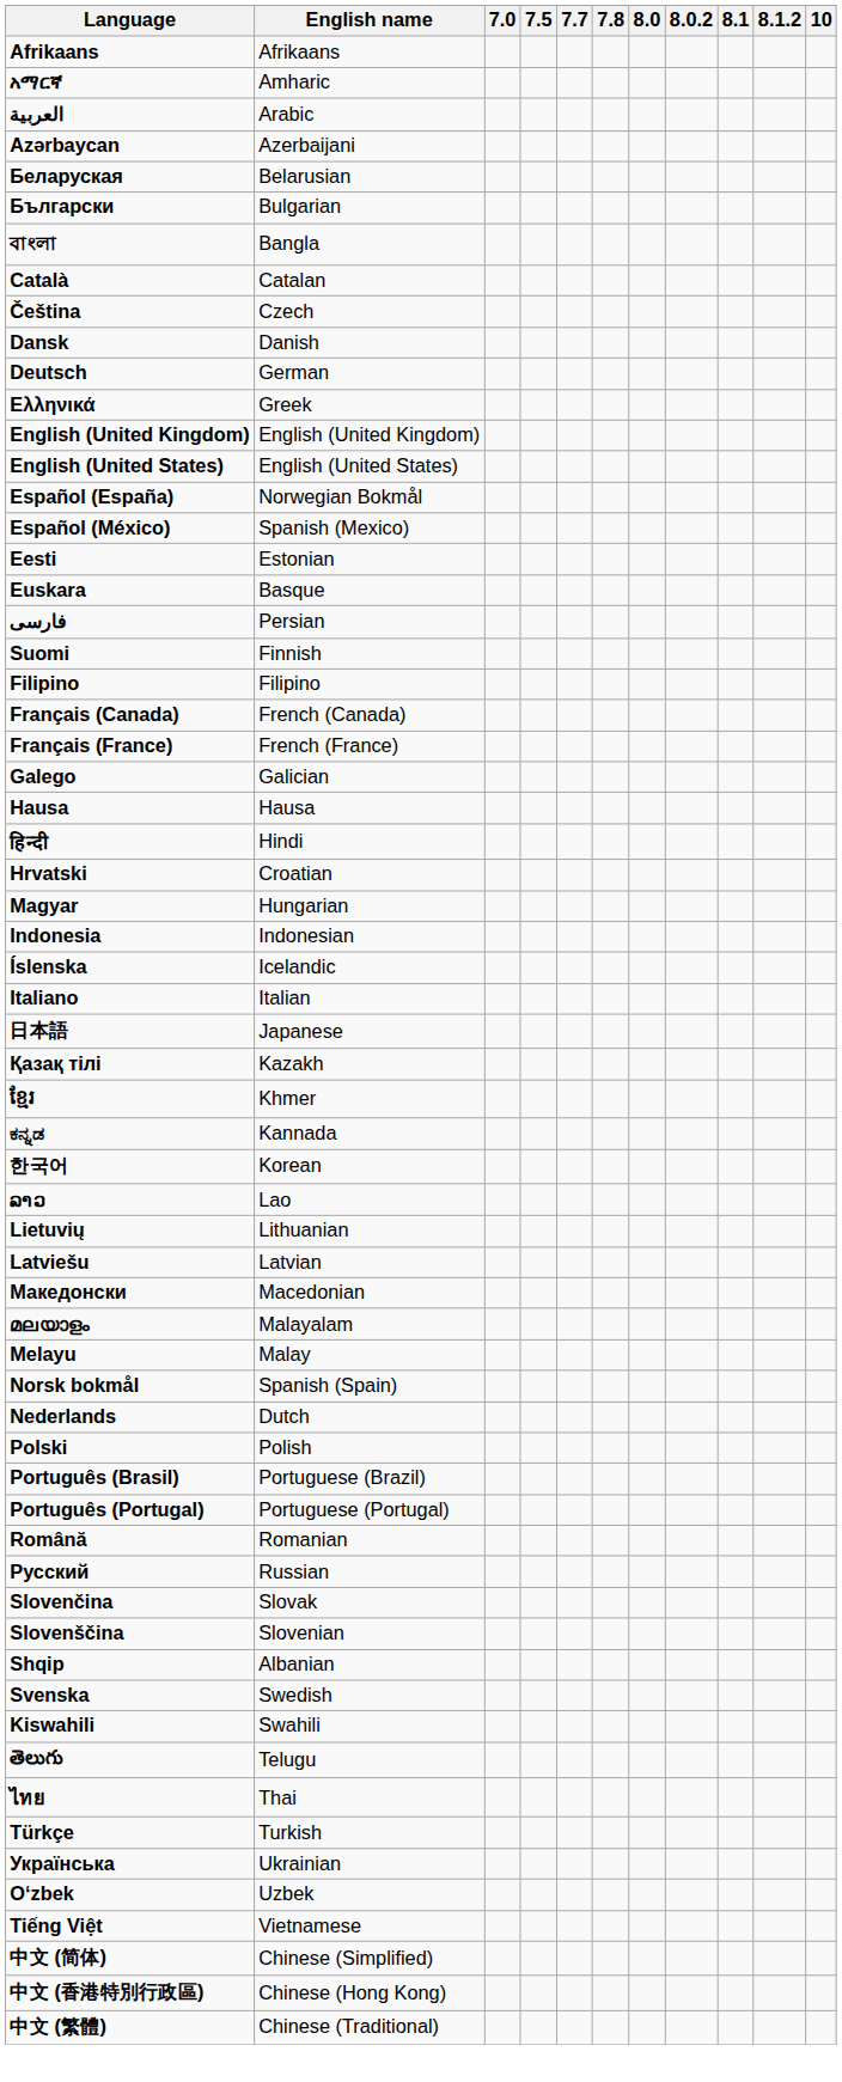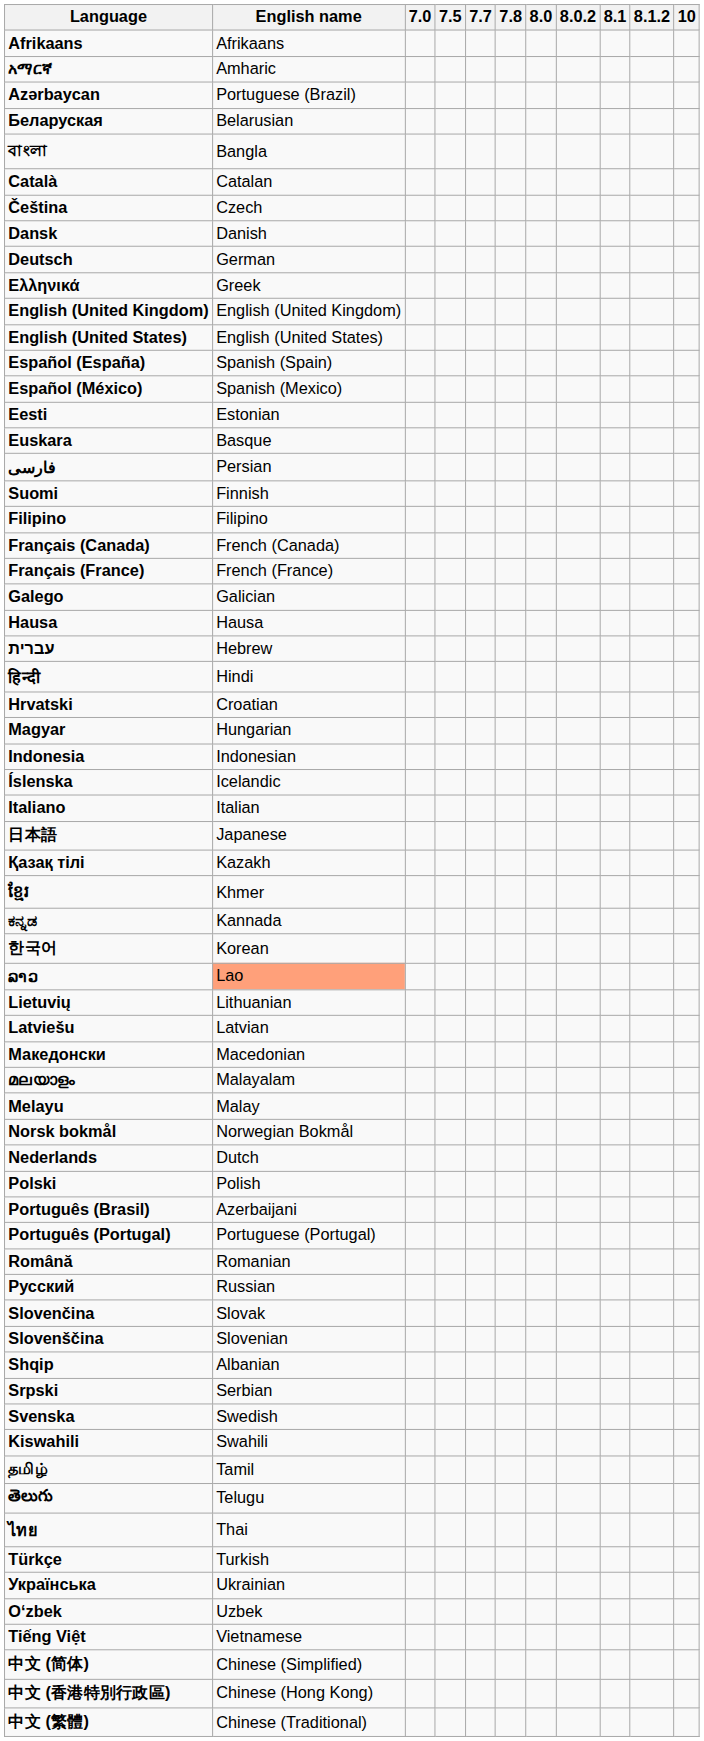- row: العربية | Arabic
Azərbaycan | English name: Azerbaijani -> Portuguese (Brazil)
- row: Български | Bulgarian
Español (España) | English name: Norwegian Bokmål -> Spanish (Spain)
+ row: עברית | Hebrew
ລາວ | English name: no background -> lightsalmon background
Norsk bokmål | English name: Spanish (Spain) -> Norwegian Bokmål
Português (Brasil) | English name: Portuguese (Brazil) -> Azerbaijani
+ row: Srpski | Serbian
+ row: தமிழ் | Tamil
